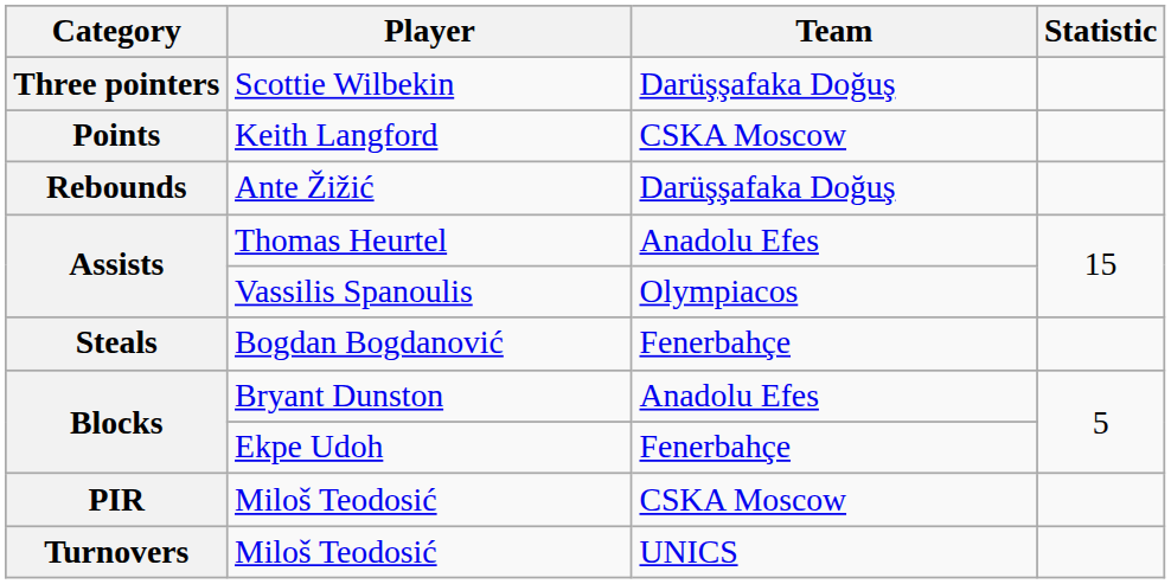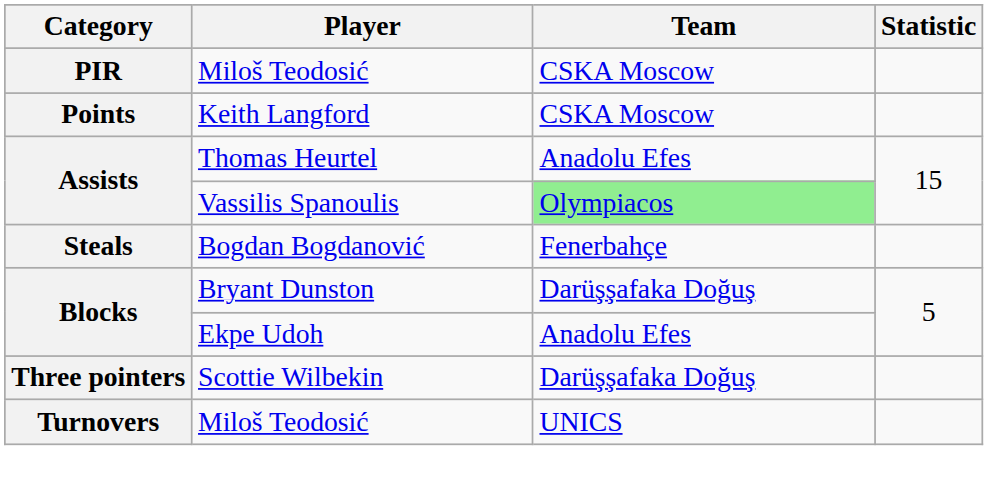rows swapped: PIR / Miloš Teodosić <-> Scottie Wilbekin
- row: Rebounds | Ante Žižić | Darüşşafaka Doğuş
Vassilis Spanoulis | Team: no background -> lightgreen background
Bryant Dunston | Team: Anadolu Efes -> Darüşşafaka Doğuş
Ekpe Udoh | Team: Fenerbahçe -> Anadolu Efes
